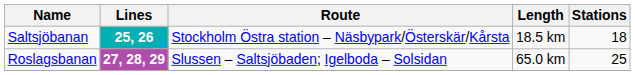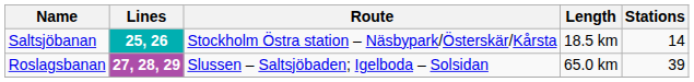Saltsjöbanan | Stations: 18 -> 14
Roslagsbanan | Stations: 25 -> 39
